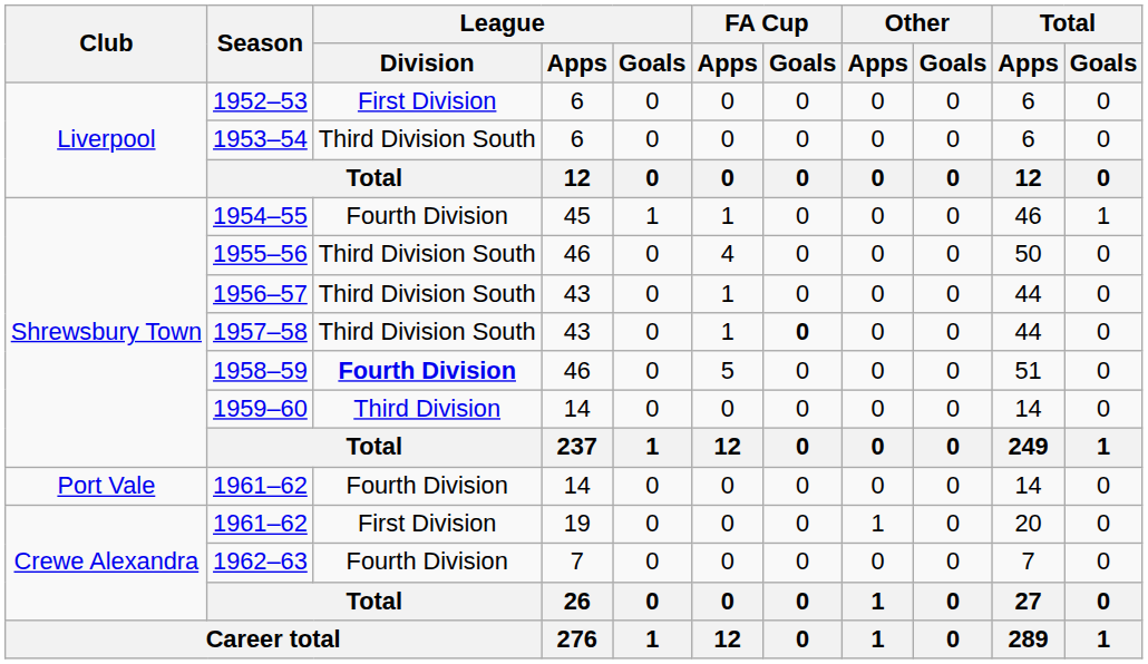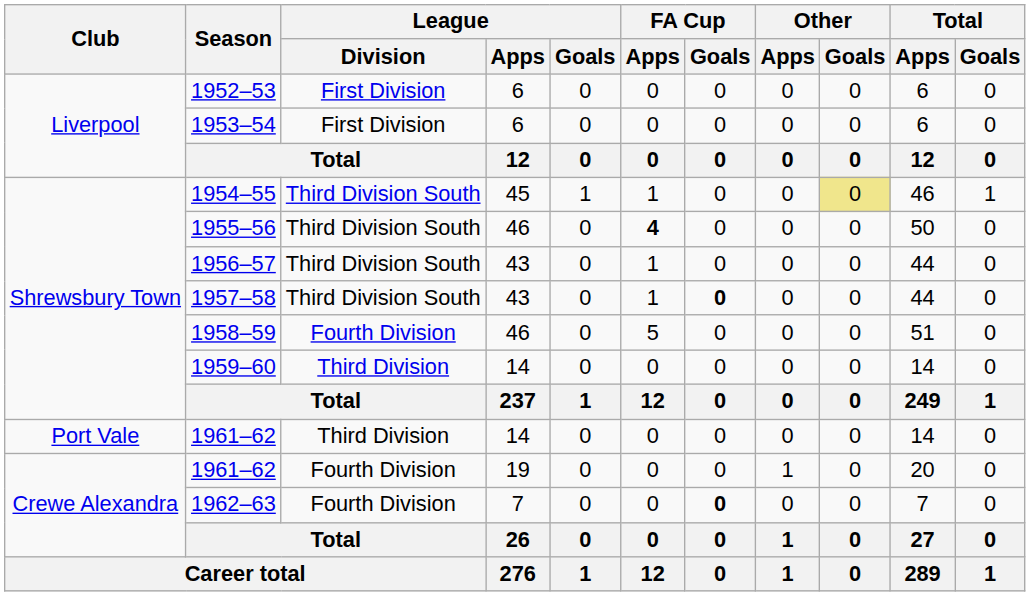1953–54 | League / Division: Third Division South -> First Division
1954–55 | League / Division: Fourth Division -> Third Division South
1954–55 | Other / Goals: no background -> khaki background
1955–56 | FA Cup / Apps: normal -> bold
1958–59 | League / Division: bold -> normal
1961–62 / 14 | League / Division: Fourth Division -> Third Division
1961–62 / 19 | League / Division: First Division -> Fourth Division
1962–63 | FA Cup / Goals: normal -> bold
